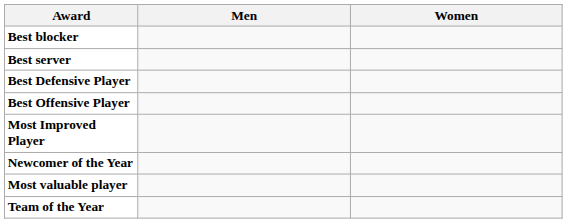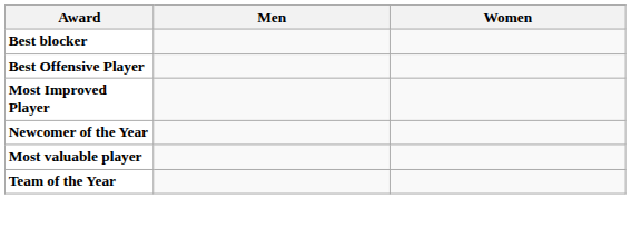- row: Best server
- row: Best Defensive Player
